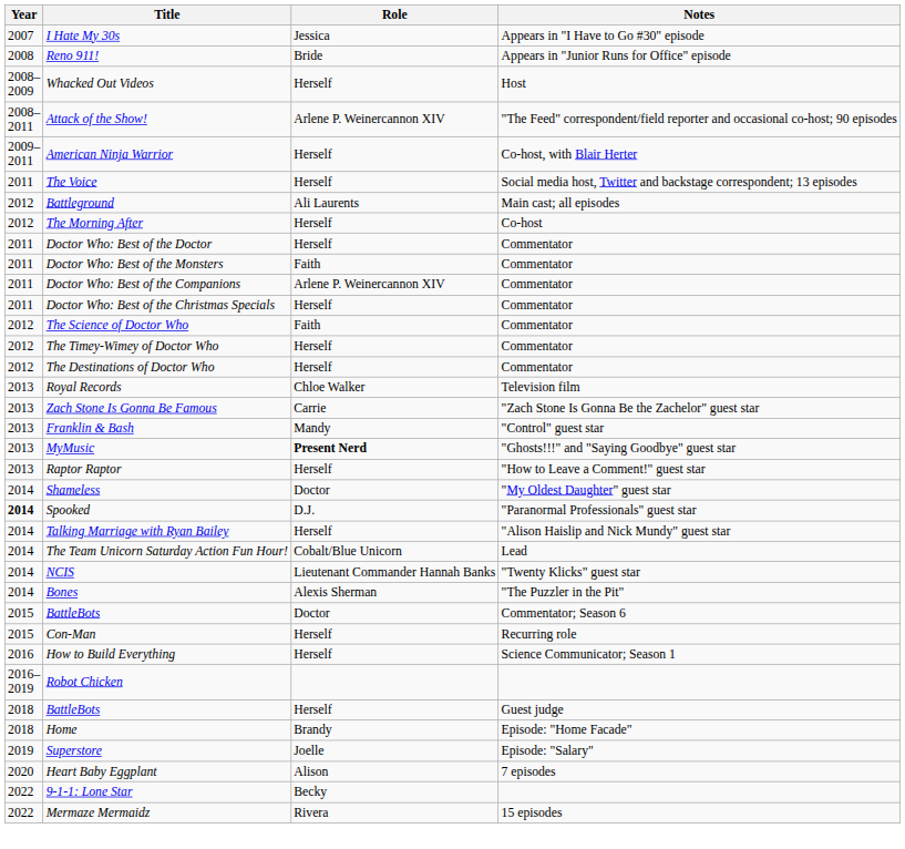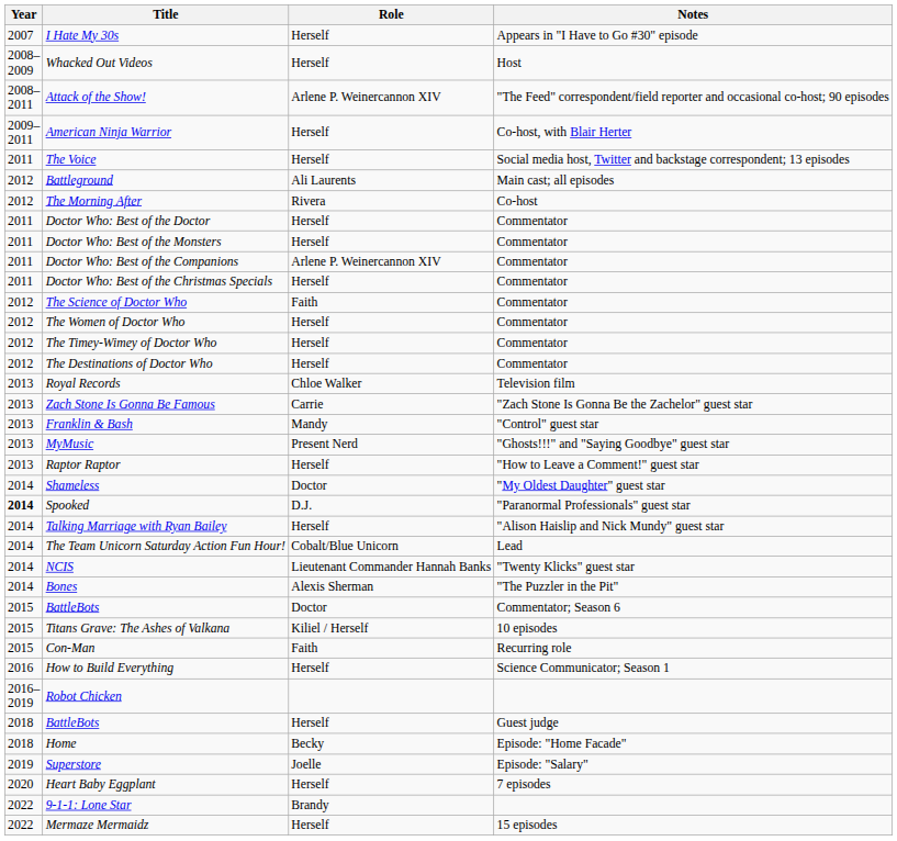I Hate My 30s | Role: Jessica -> Herself
- row: 2008 | Reno 911! | Bride | Appears in "Junior Runs for Office" episode
The Morning After | Role: Herself -> Rivera
Doctor Who: Best of the Monsters | Role: Faith -> Herself
+ row: 2012 | The Women of Doctor Who | Herself | Commentator
MyMusic | Role: bold -> normal
+ row: 2015 | Titans Grave: The Ashes of Valkana | Kiliel / Herself | 10 episodes
Con-Man | Role: Herself -> Faith
Home | Role: Brandy -> Becky
Heart Baby Eggplant | Role: Alison -> Herself
9-1-1: Lone Star | Role: Becky -> Brandy
Mermaze Mermaidz | Role: Rivera -> Herself
